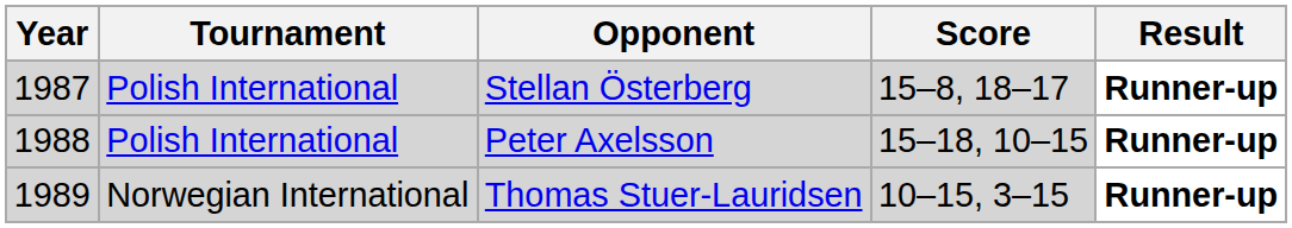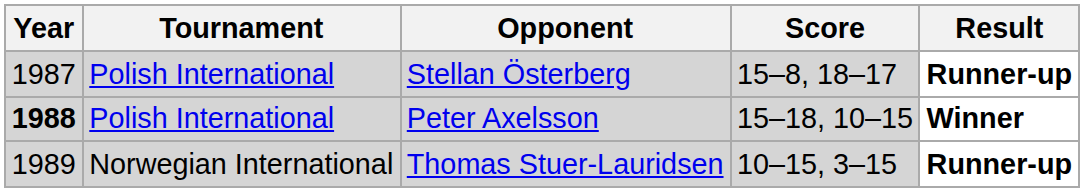Peter Axelsson | Year: normal -> bold
Peter Axelsson | Result: Runner-up -> Winner
